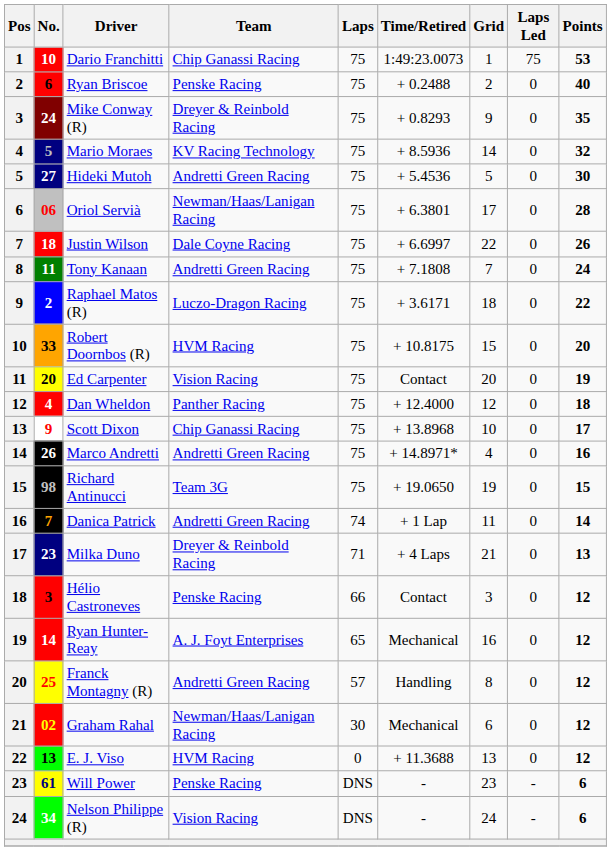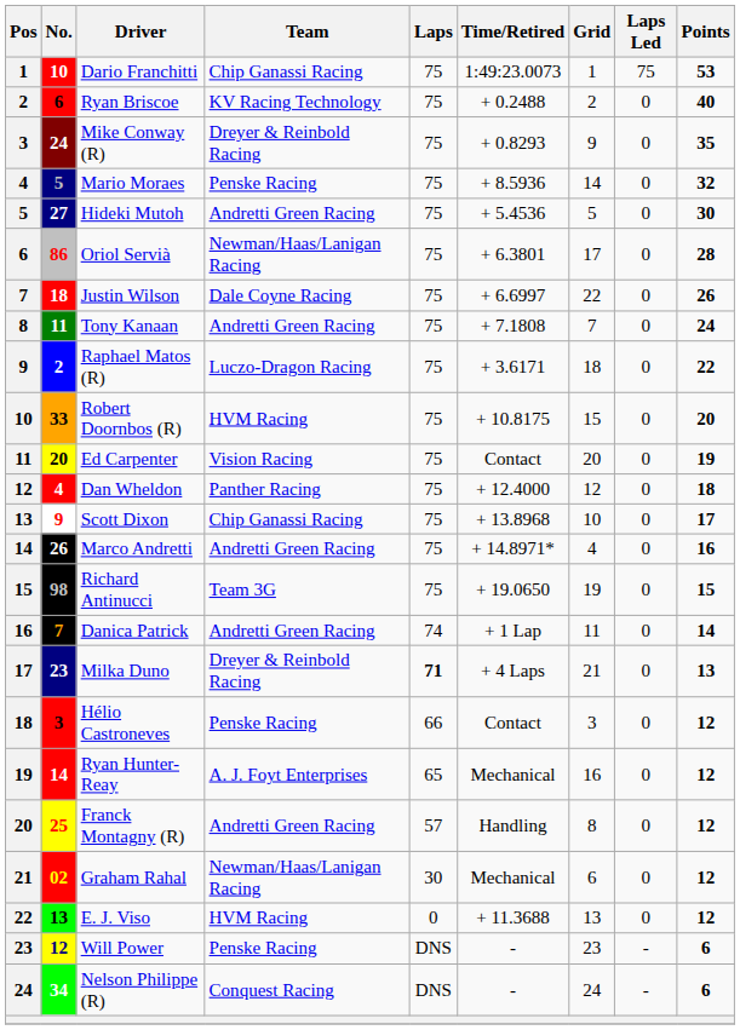Ryan Briscoe | Team: Penske Racing -> KV Racing Technology
Mario Moraes | Team: KV Racing Technology -> Penske Racing
Oriol Servià | No.: 06 -> 86
Milka Duno | Laps: normal -> bold
Will Power | No.: 61 -> 12
Nelson Philippe (R) | Team: Vision Racing -> Conquest Racing
